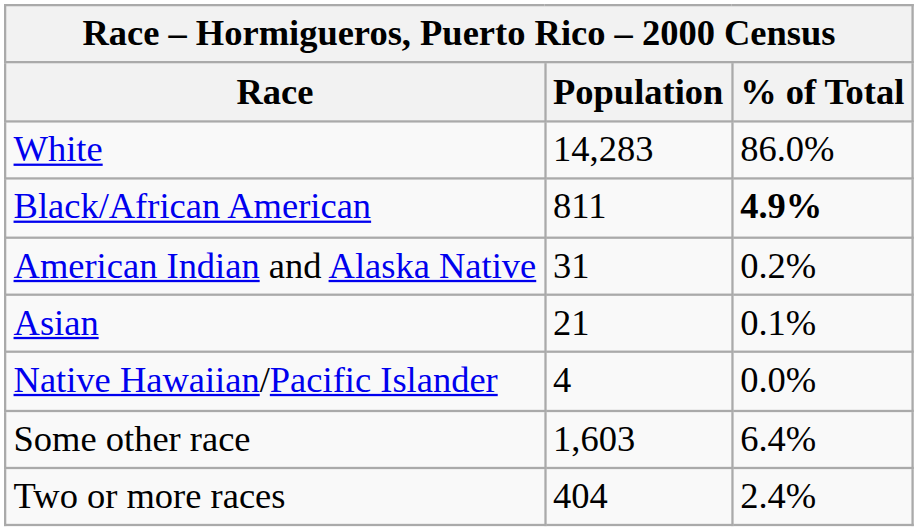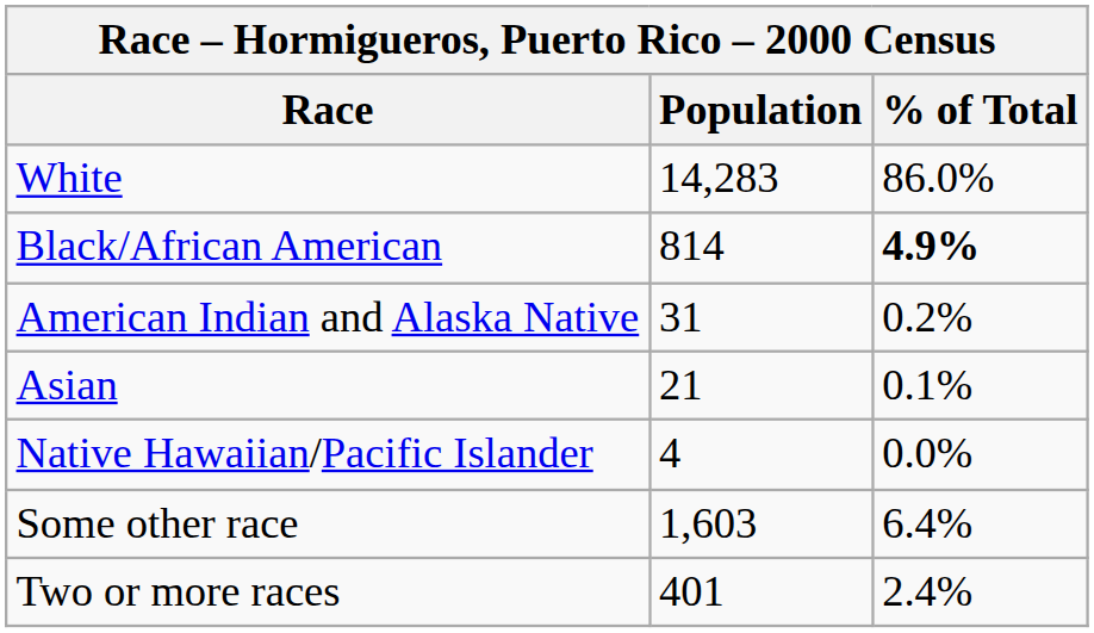Black/African American | Population: 811 -> 814
Two or more races | Population: 404 -> 401
